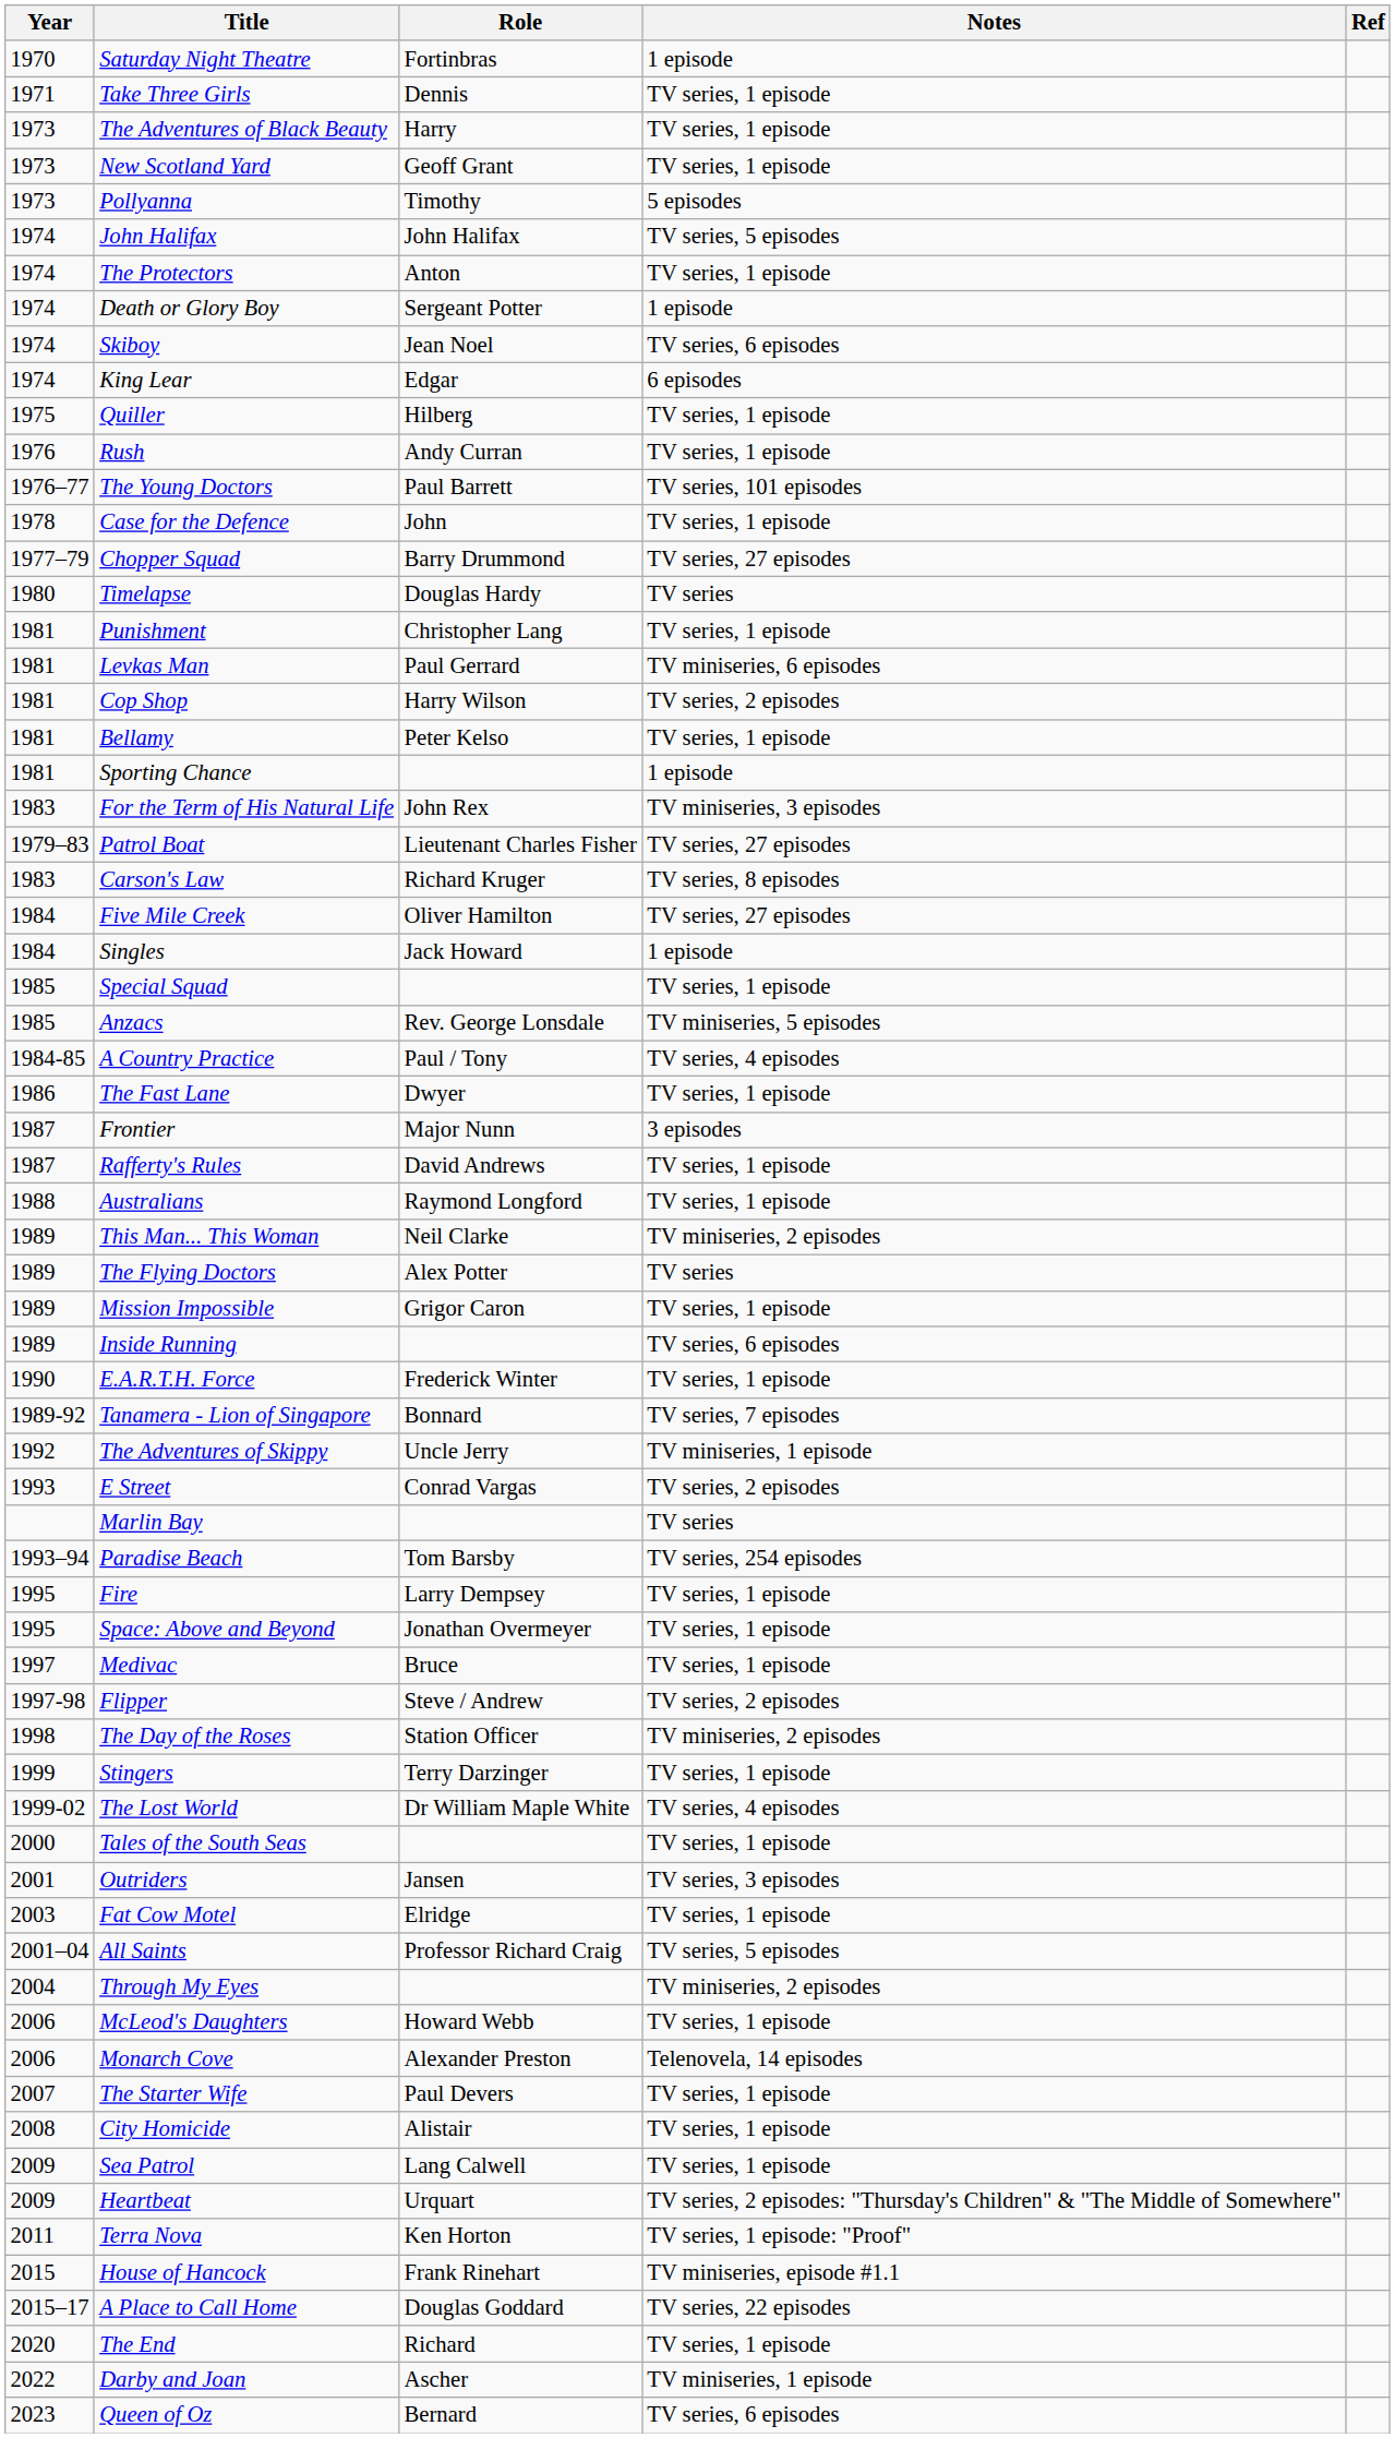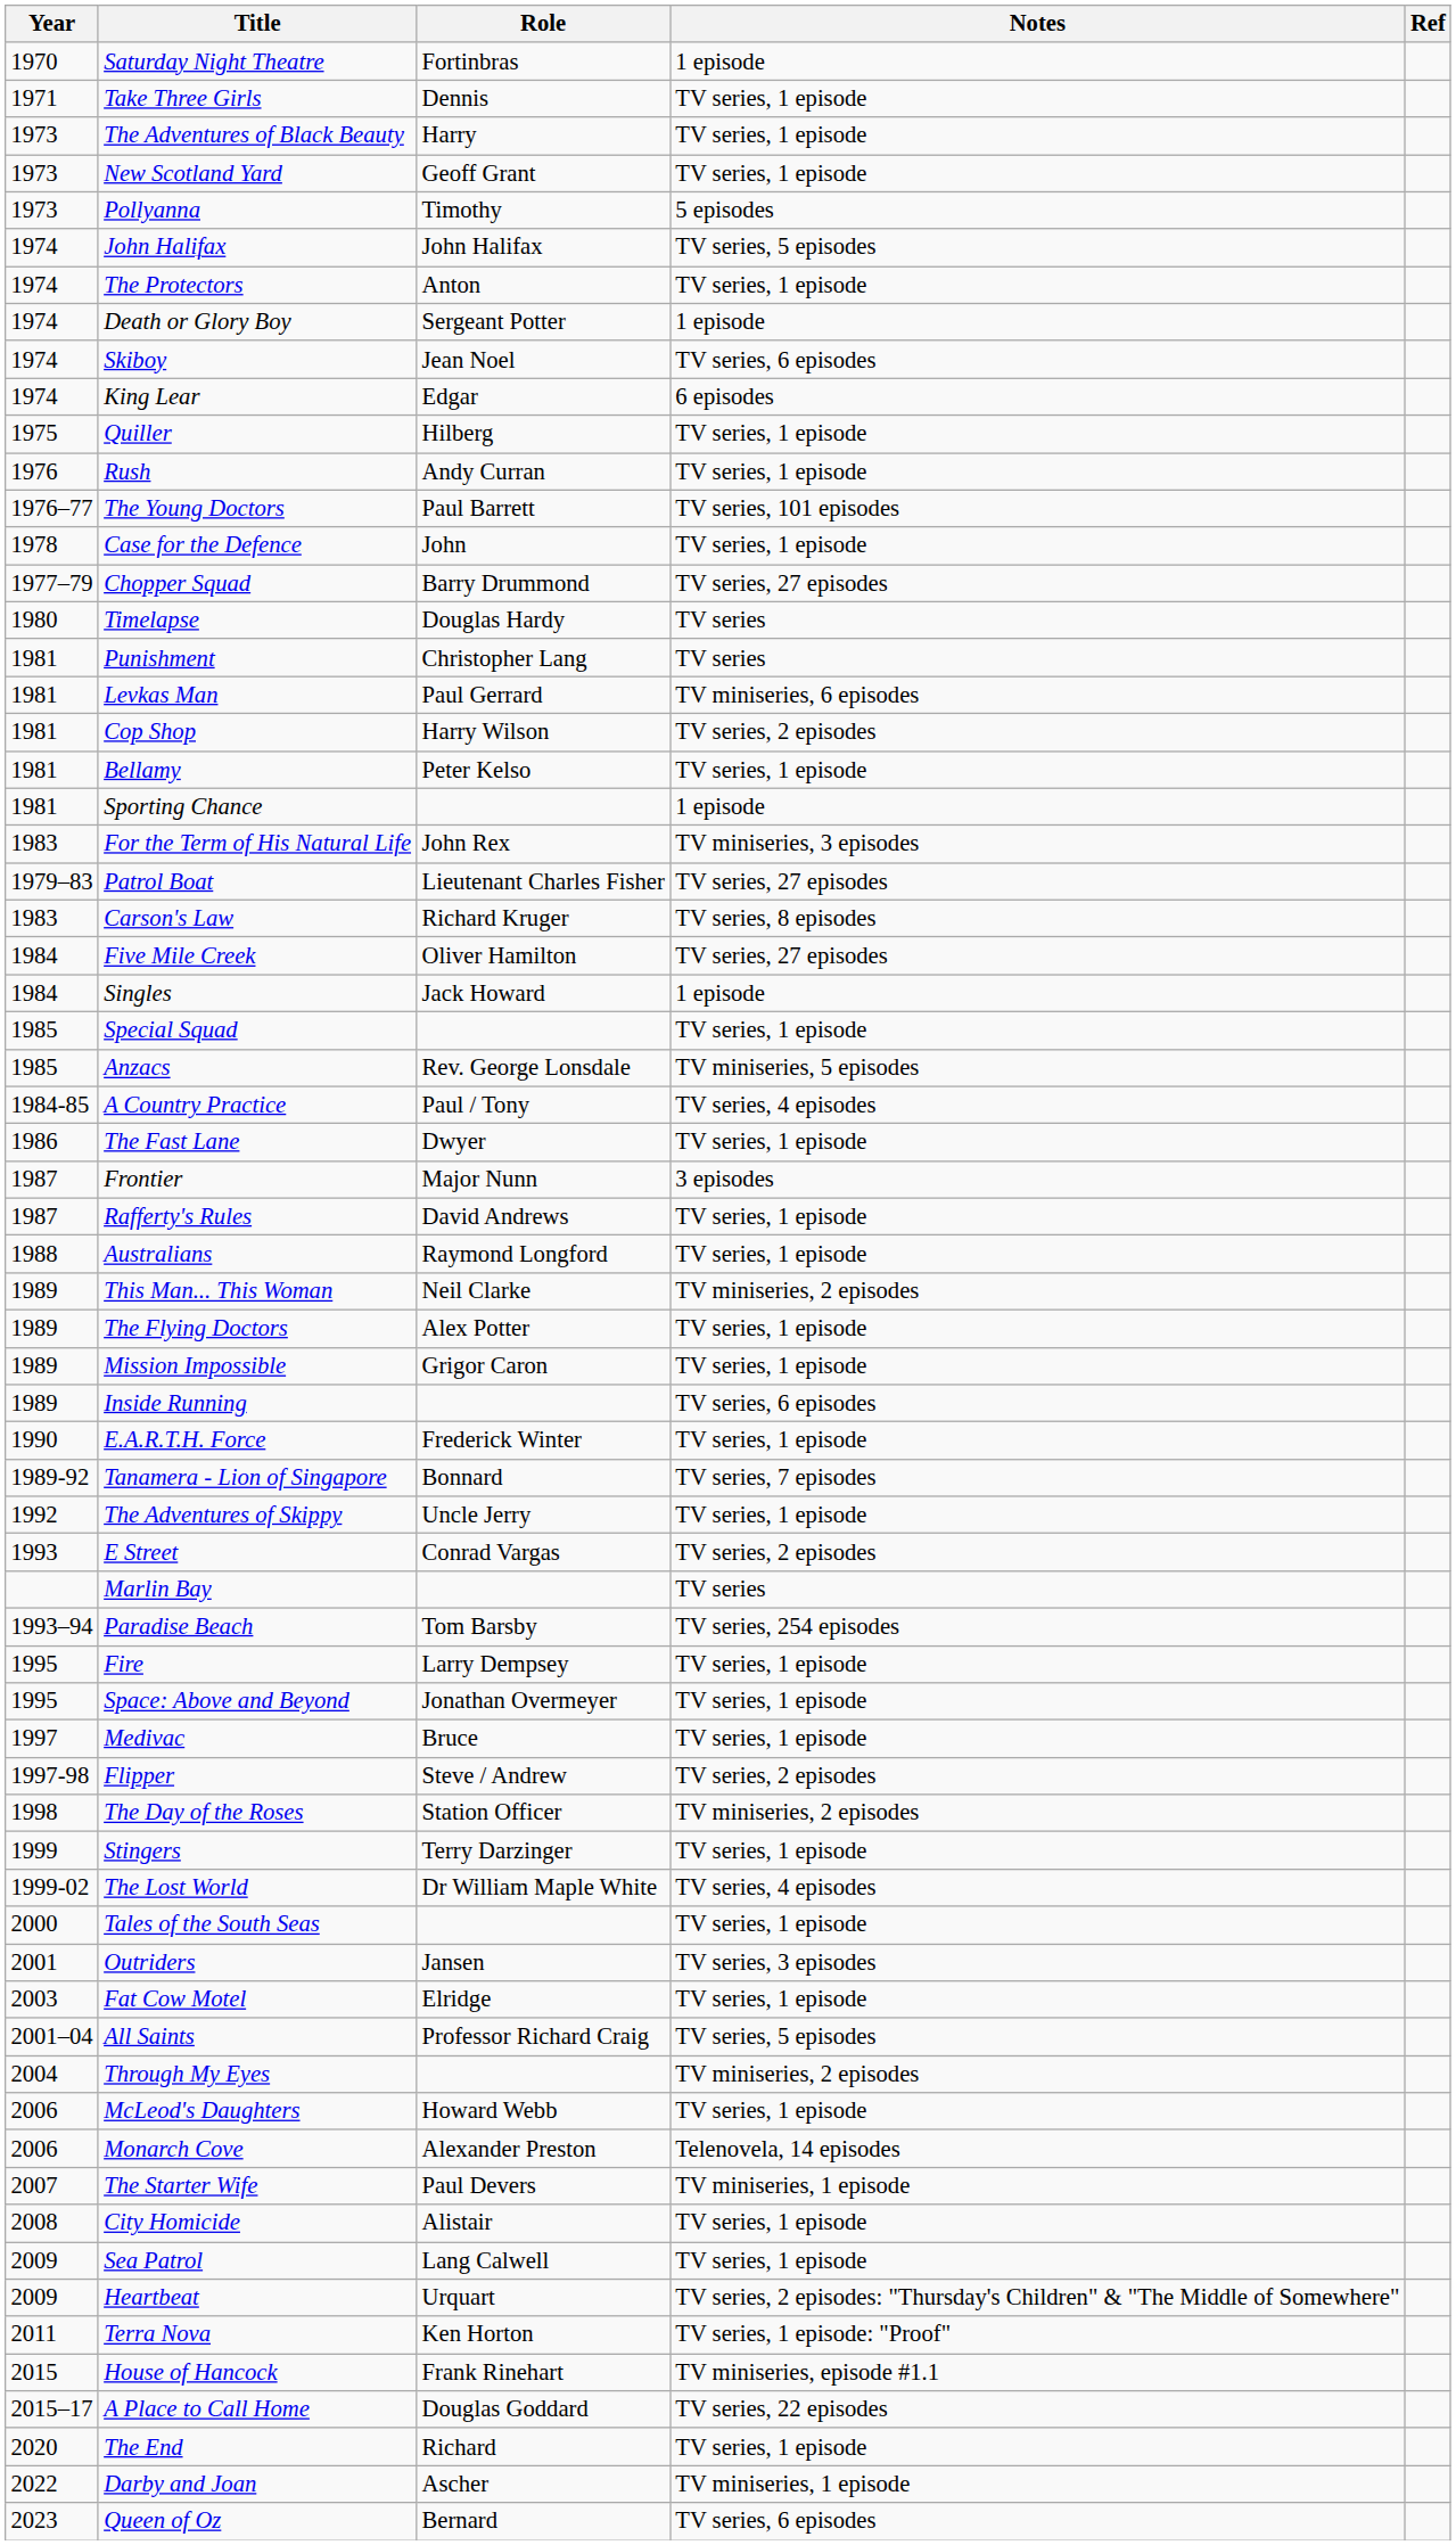Punishment | Notes: TV series, 1 episode -> TV series
The Flying Doctors | Notes: TV series -> TV series, 1 episode
The Adventures of Skippy | Notes: TV miniseries, 1 episode -> TV series, 1 episode
The Starter Wife | Notes: TV series, 1 episode -> TV miniseries, 1 episode
